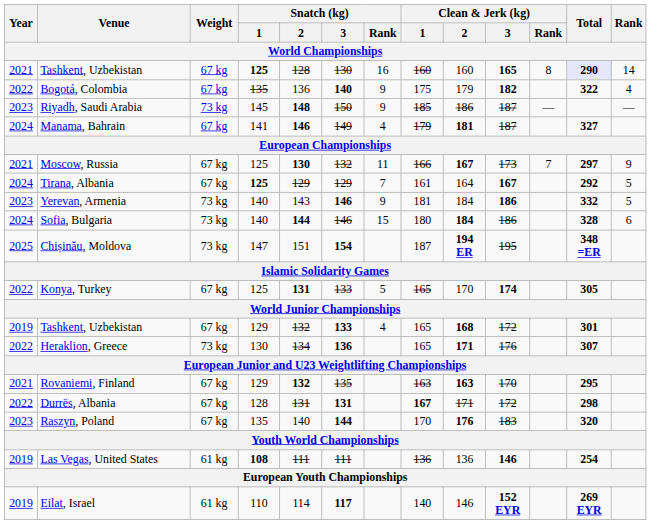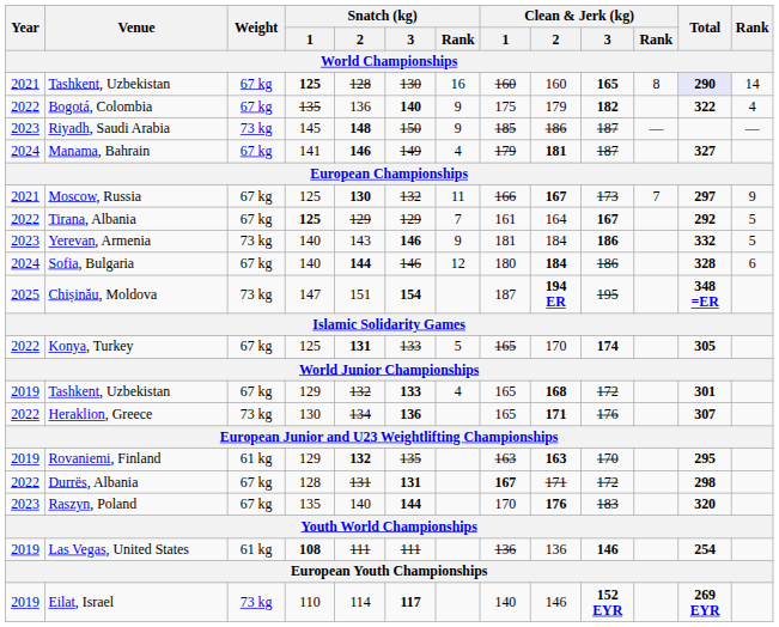Tirana, Albania | Year: 2024 -> 2022
Sofia, Bulgaria | Weight: 73 kg -> 67 kg
Sofia, Bulgaria | Snatch (kg) / Rank: 15 -> 12
Rovaniemi, Finland | Year: 2021 -> 2019
Rovaniemi, Finland | Weight: 67 kg -> 61 kg
Eilat, Israel | Weight: 61 kg -> 73 kg
